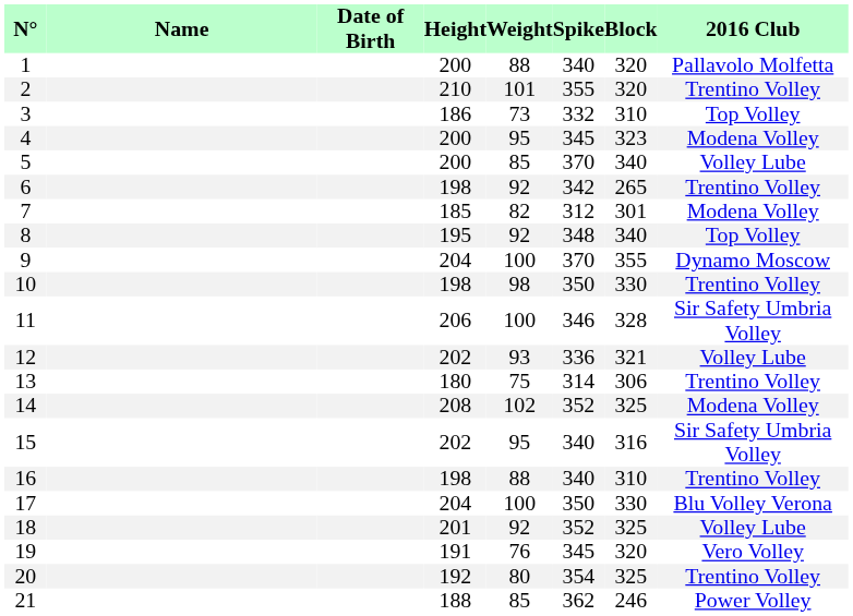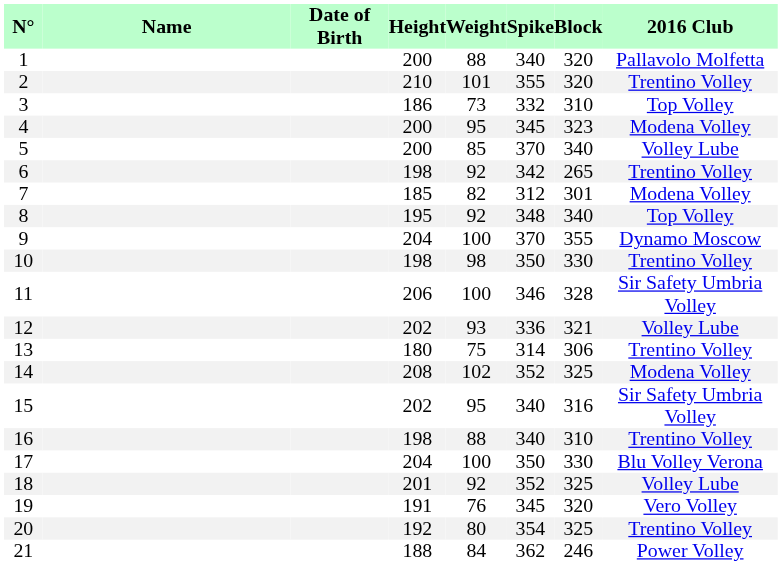21 | Weight: 85 -> 84
